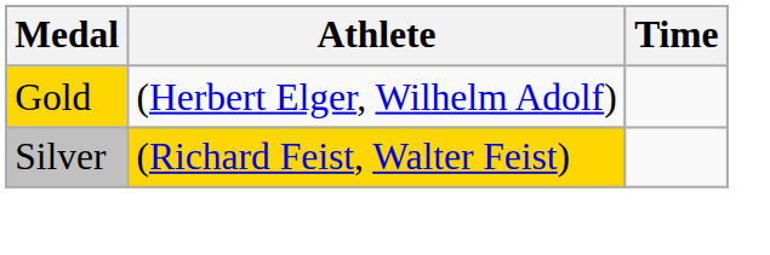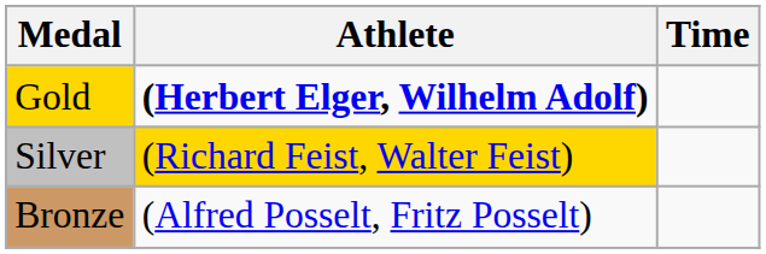Gold | Athlete: normal -> bold
+ row: Bronze | (Alfred Posselt, Fritz Posselt)
